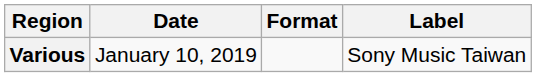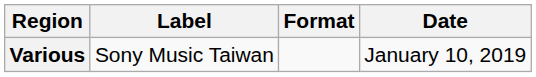columns swapped: Date <-> Label
